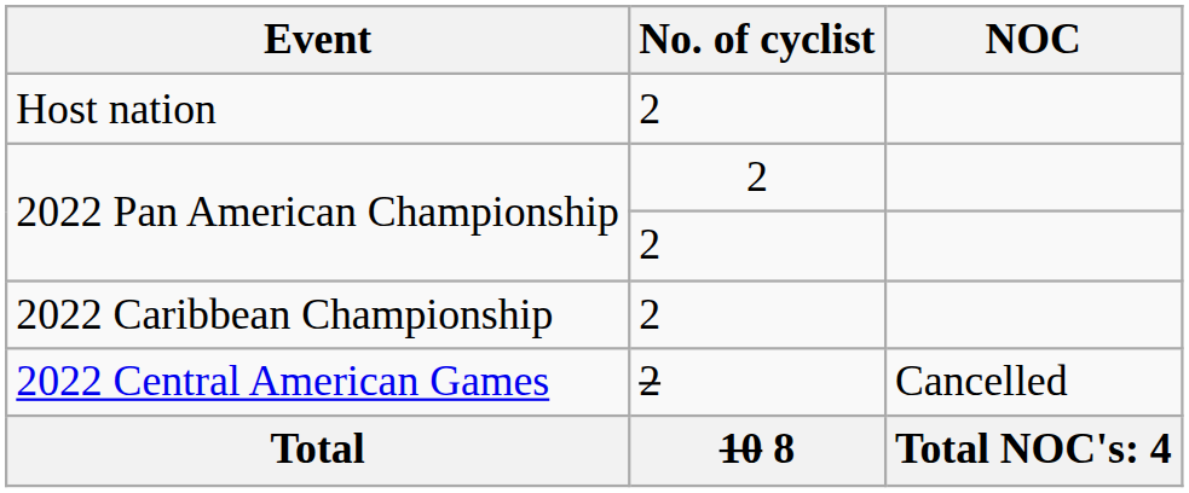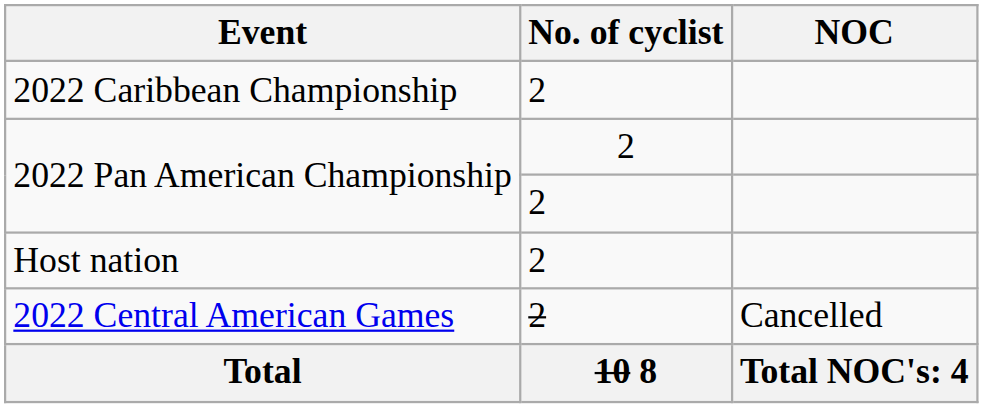rows swapped: Host nation <-> 2022 Caribbean Championship
